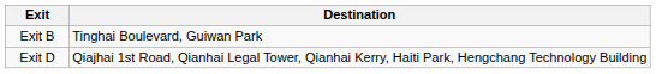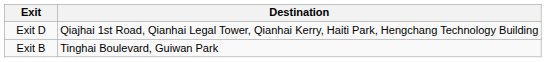rows swapped: Exit B <-> Exit D
